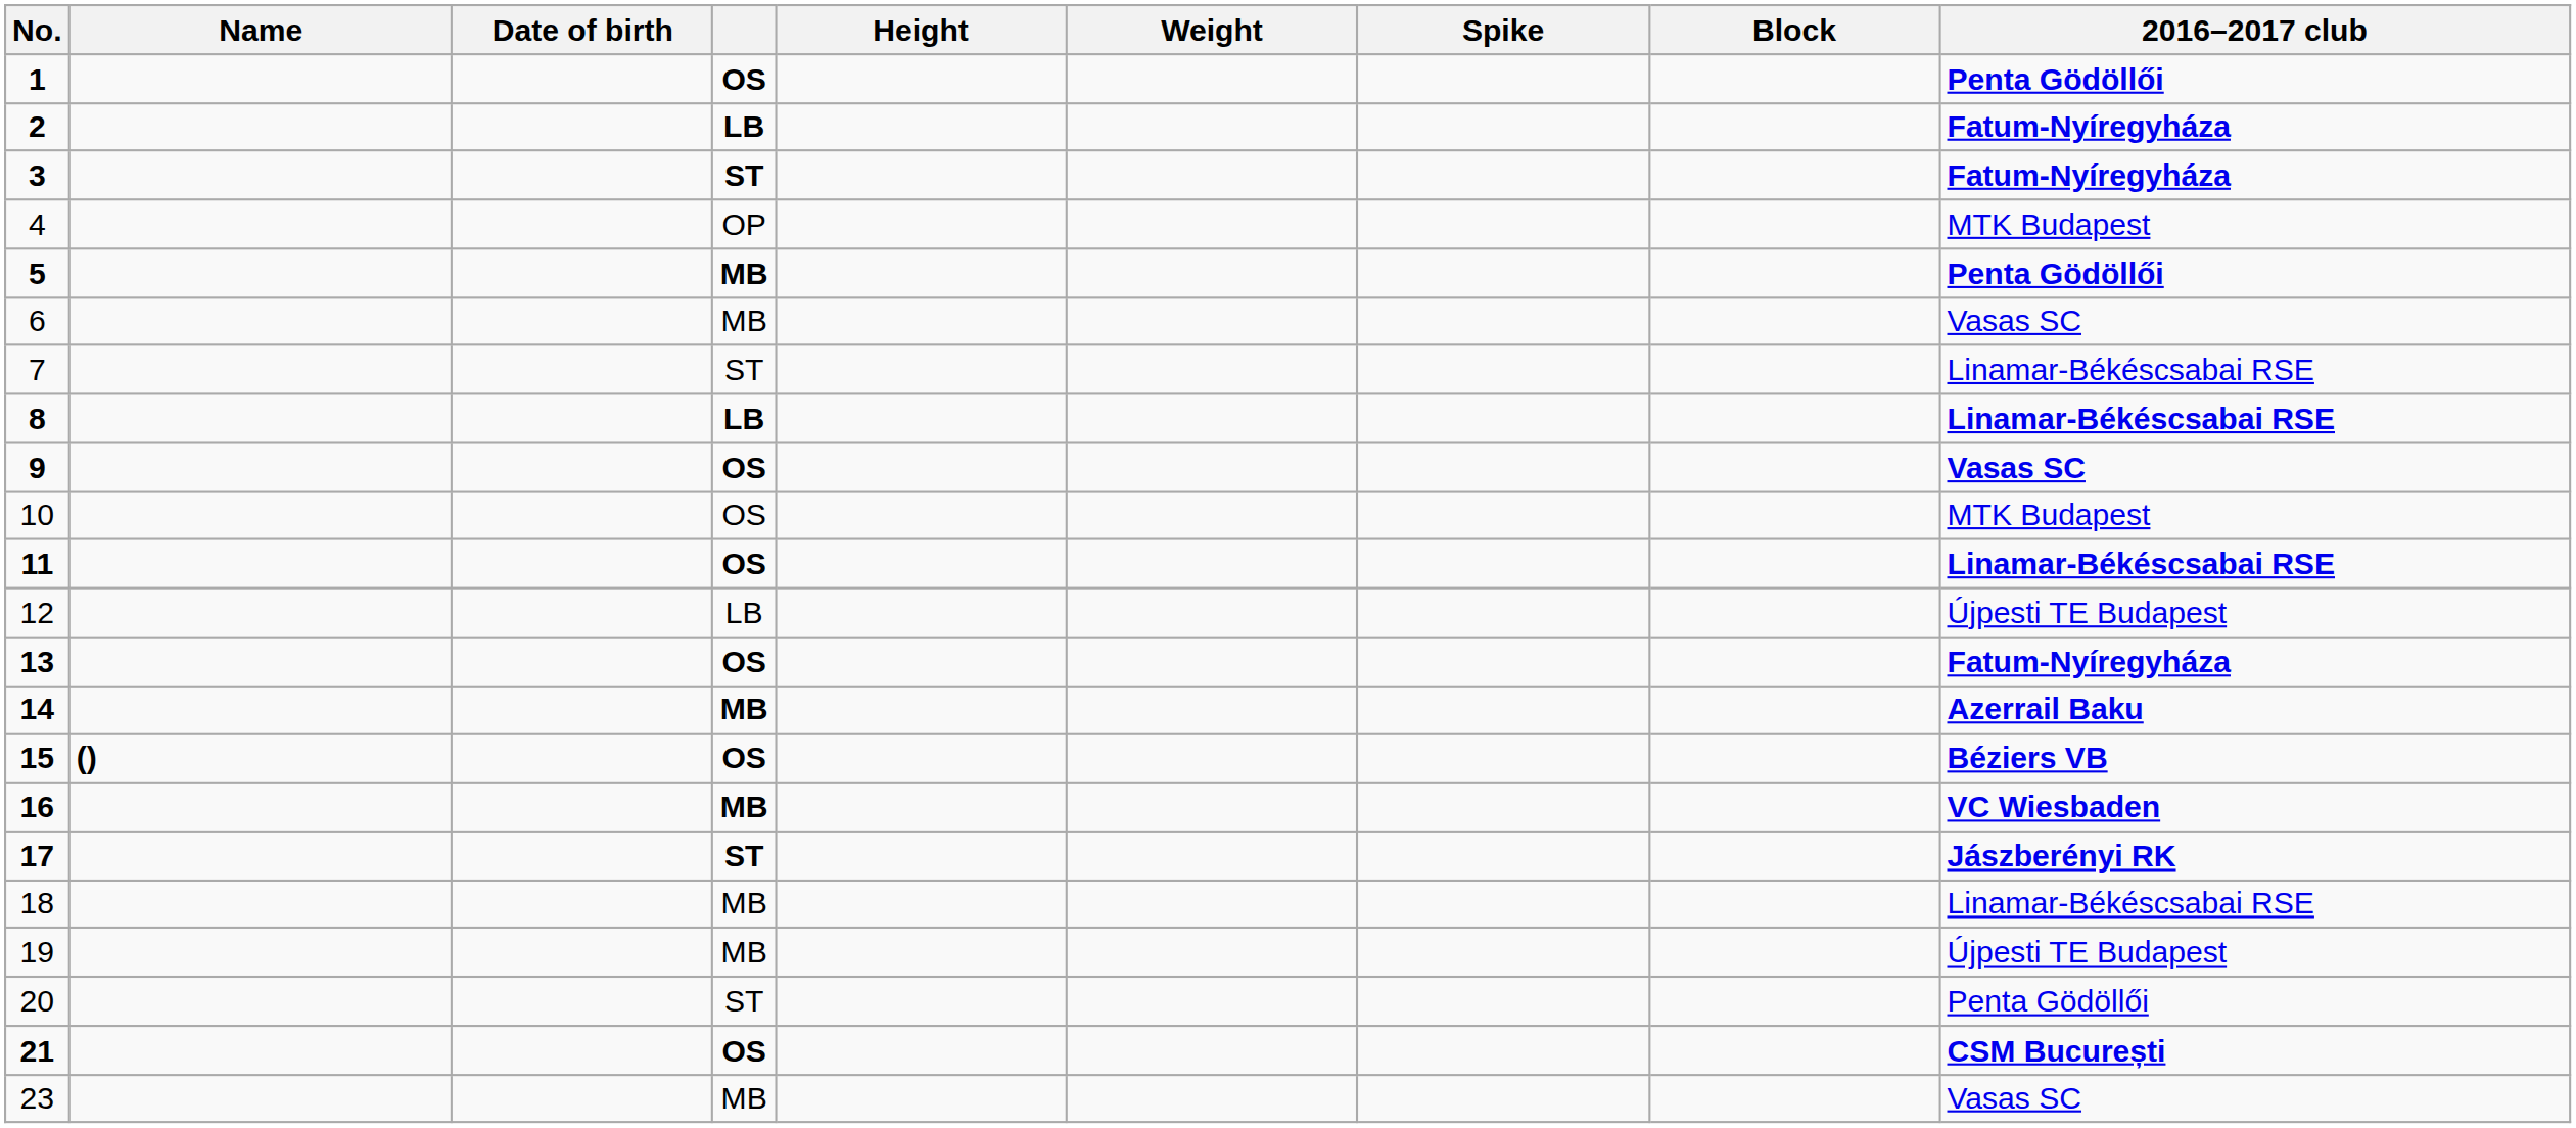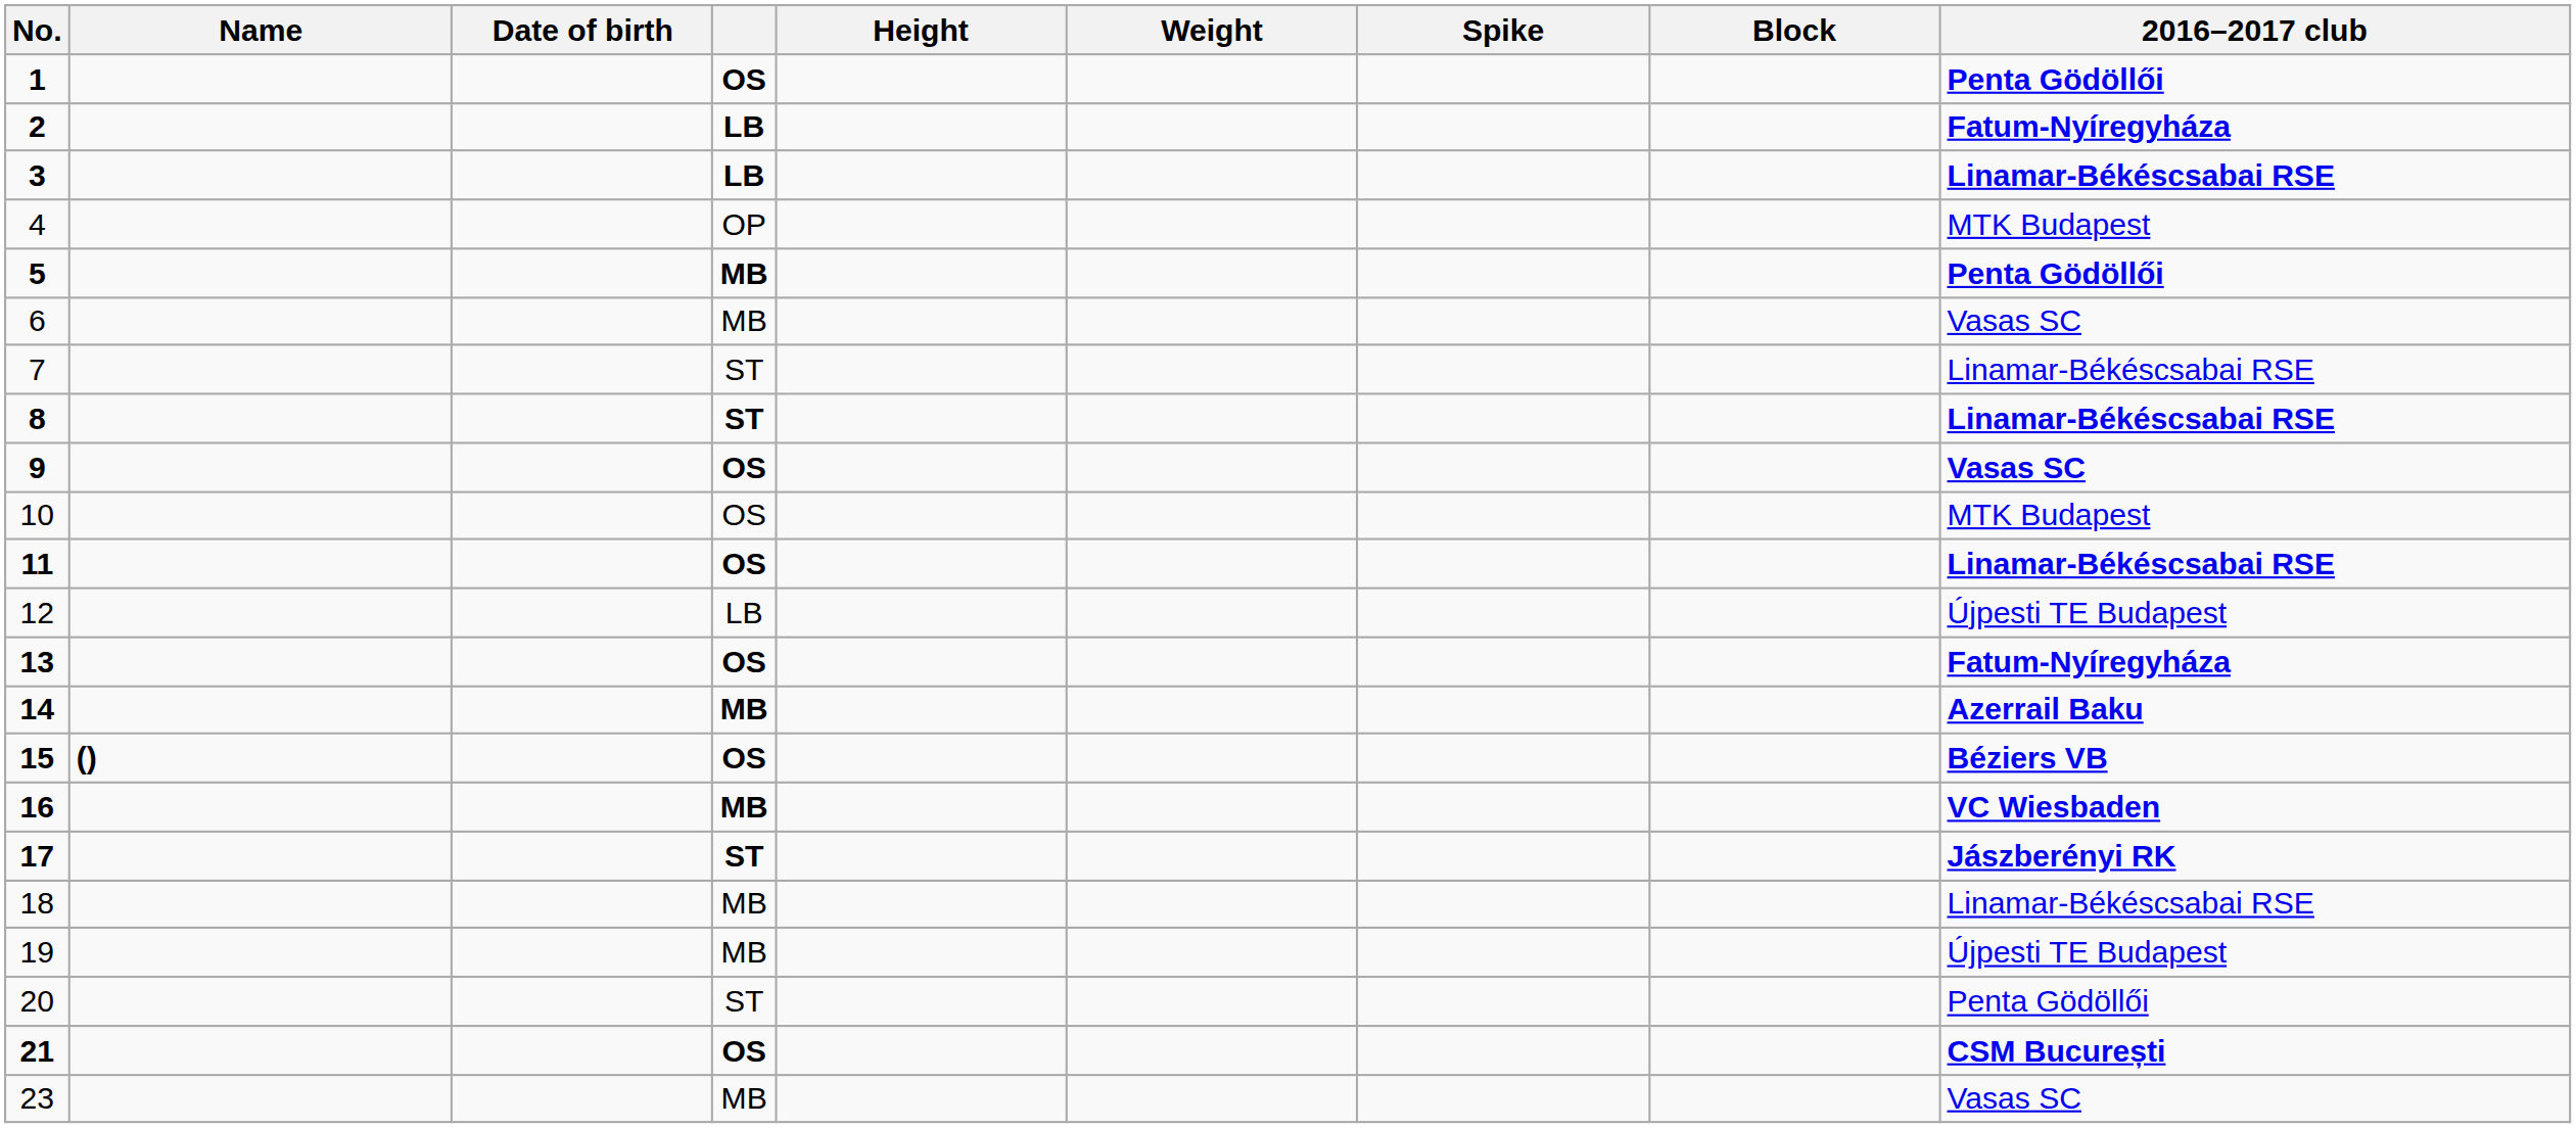3 | column 4: ST -> LB
3 | 2016–2017 club: Fatum-Nyíregyháza -> Linamar-Békéscsabai RSE
8 | column 4: LB -> ST
